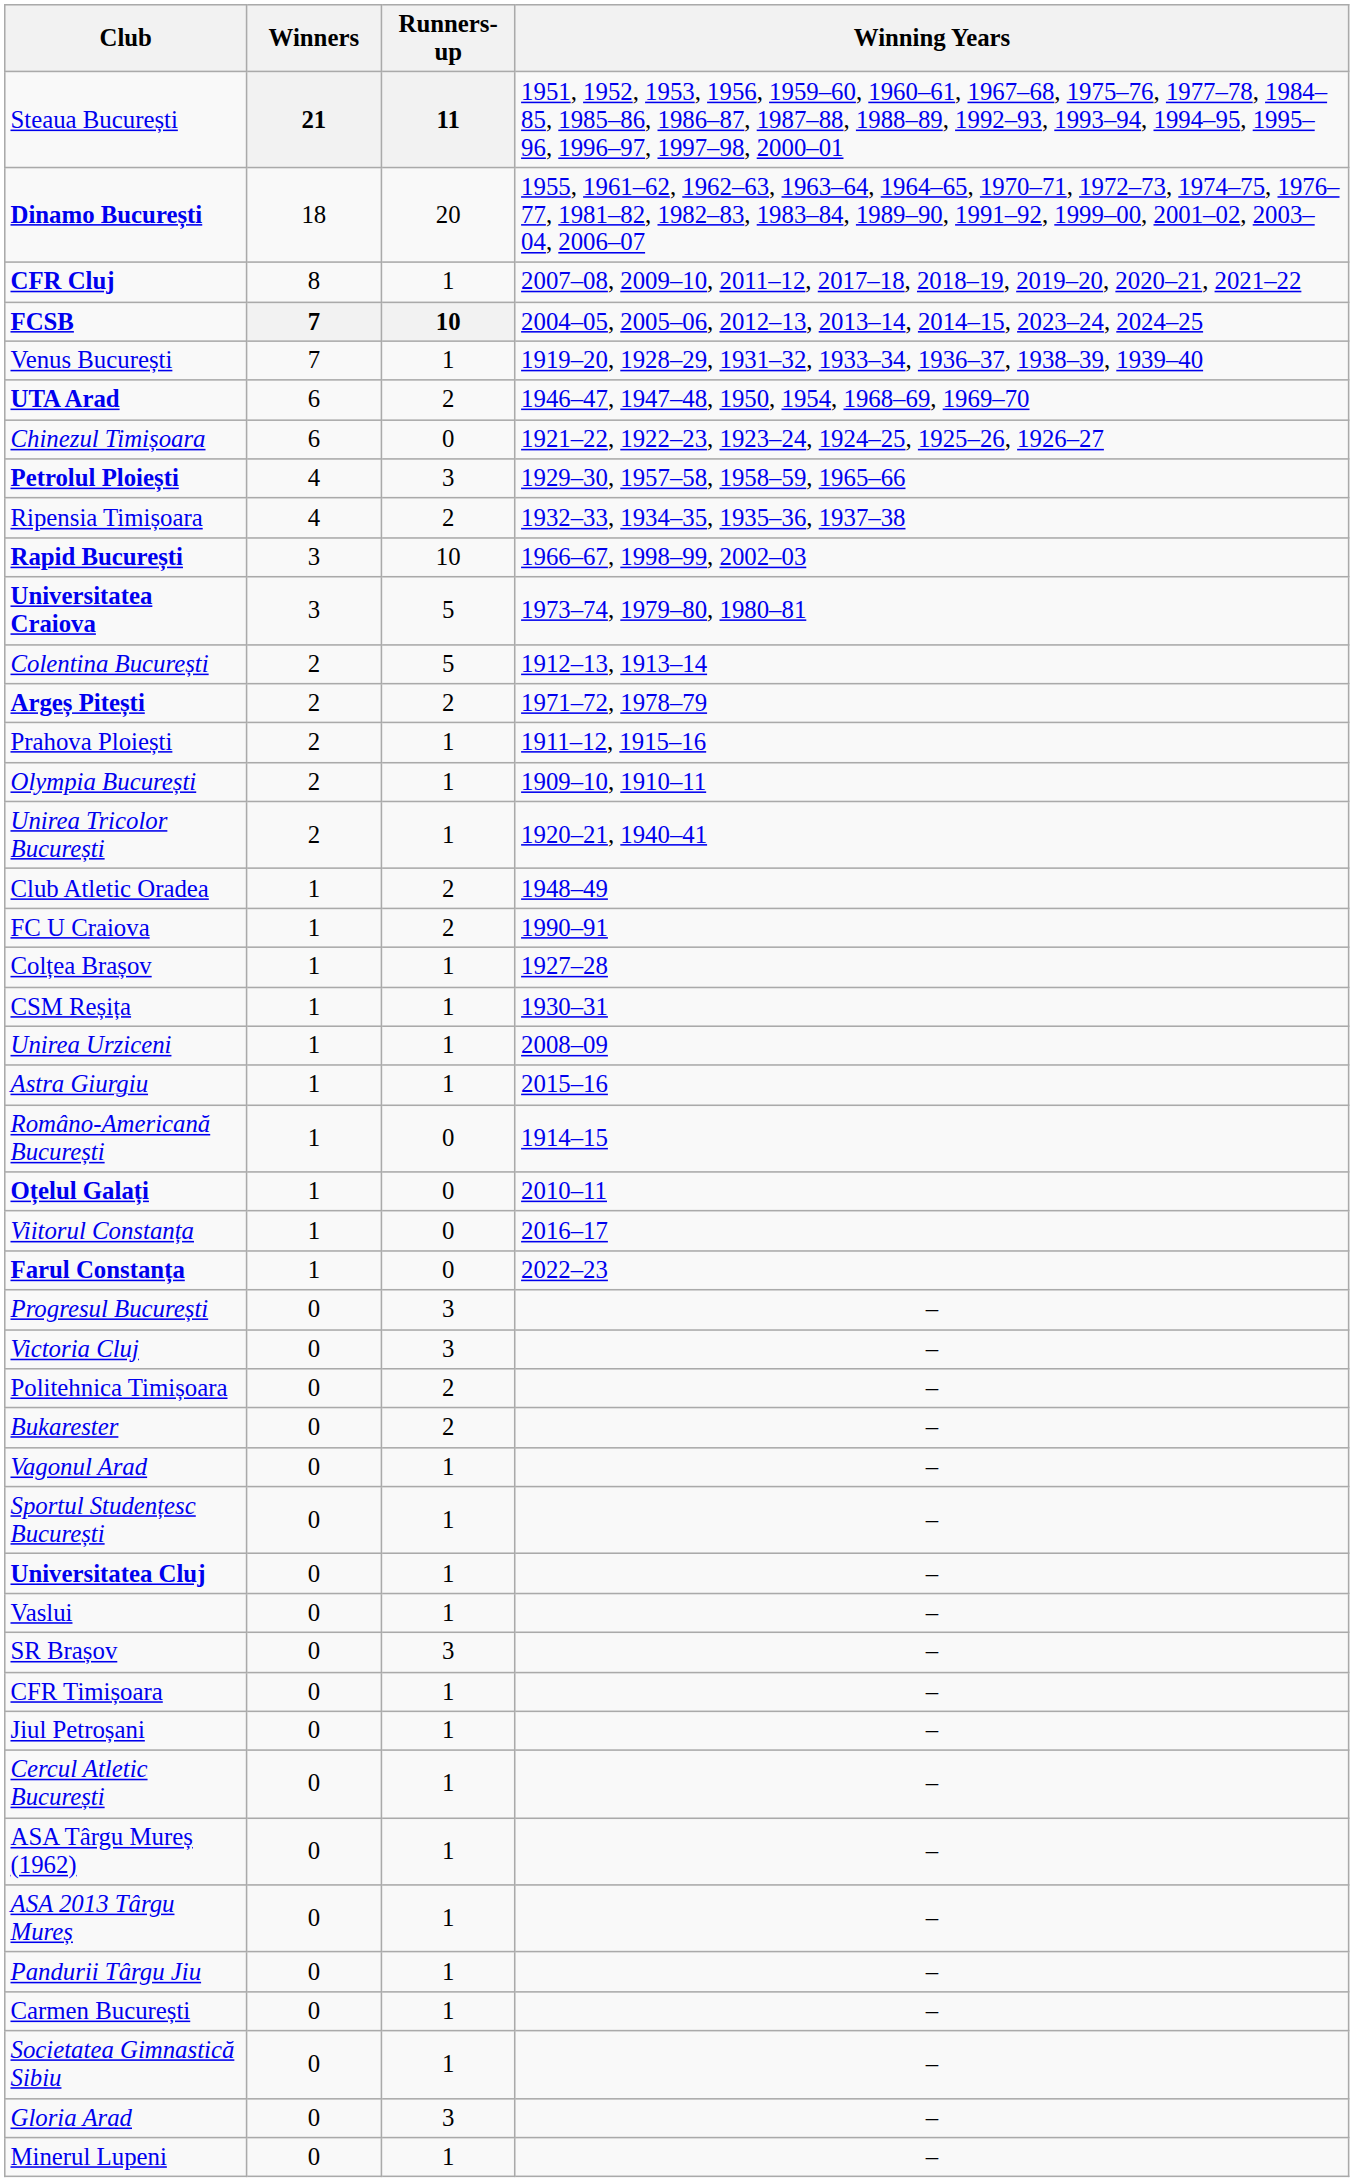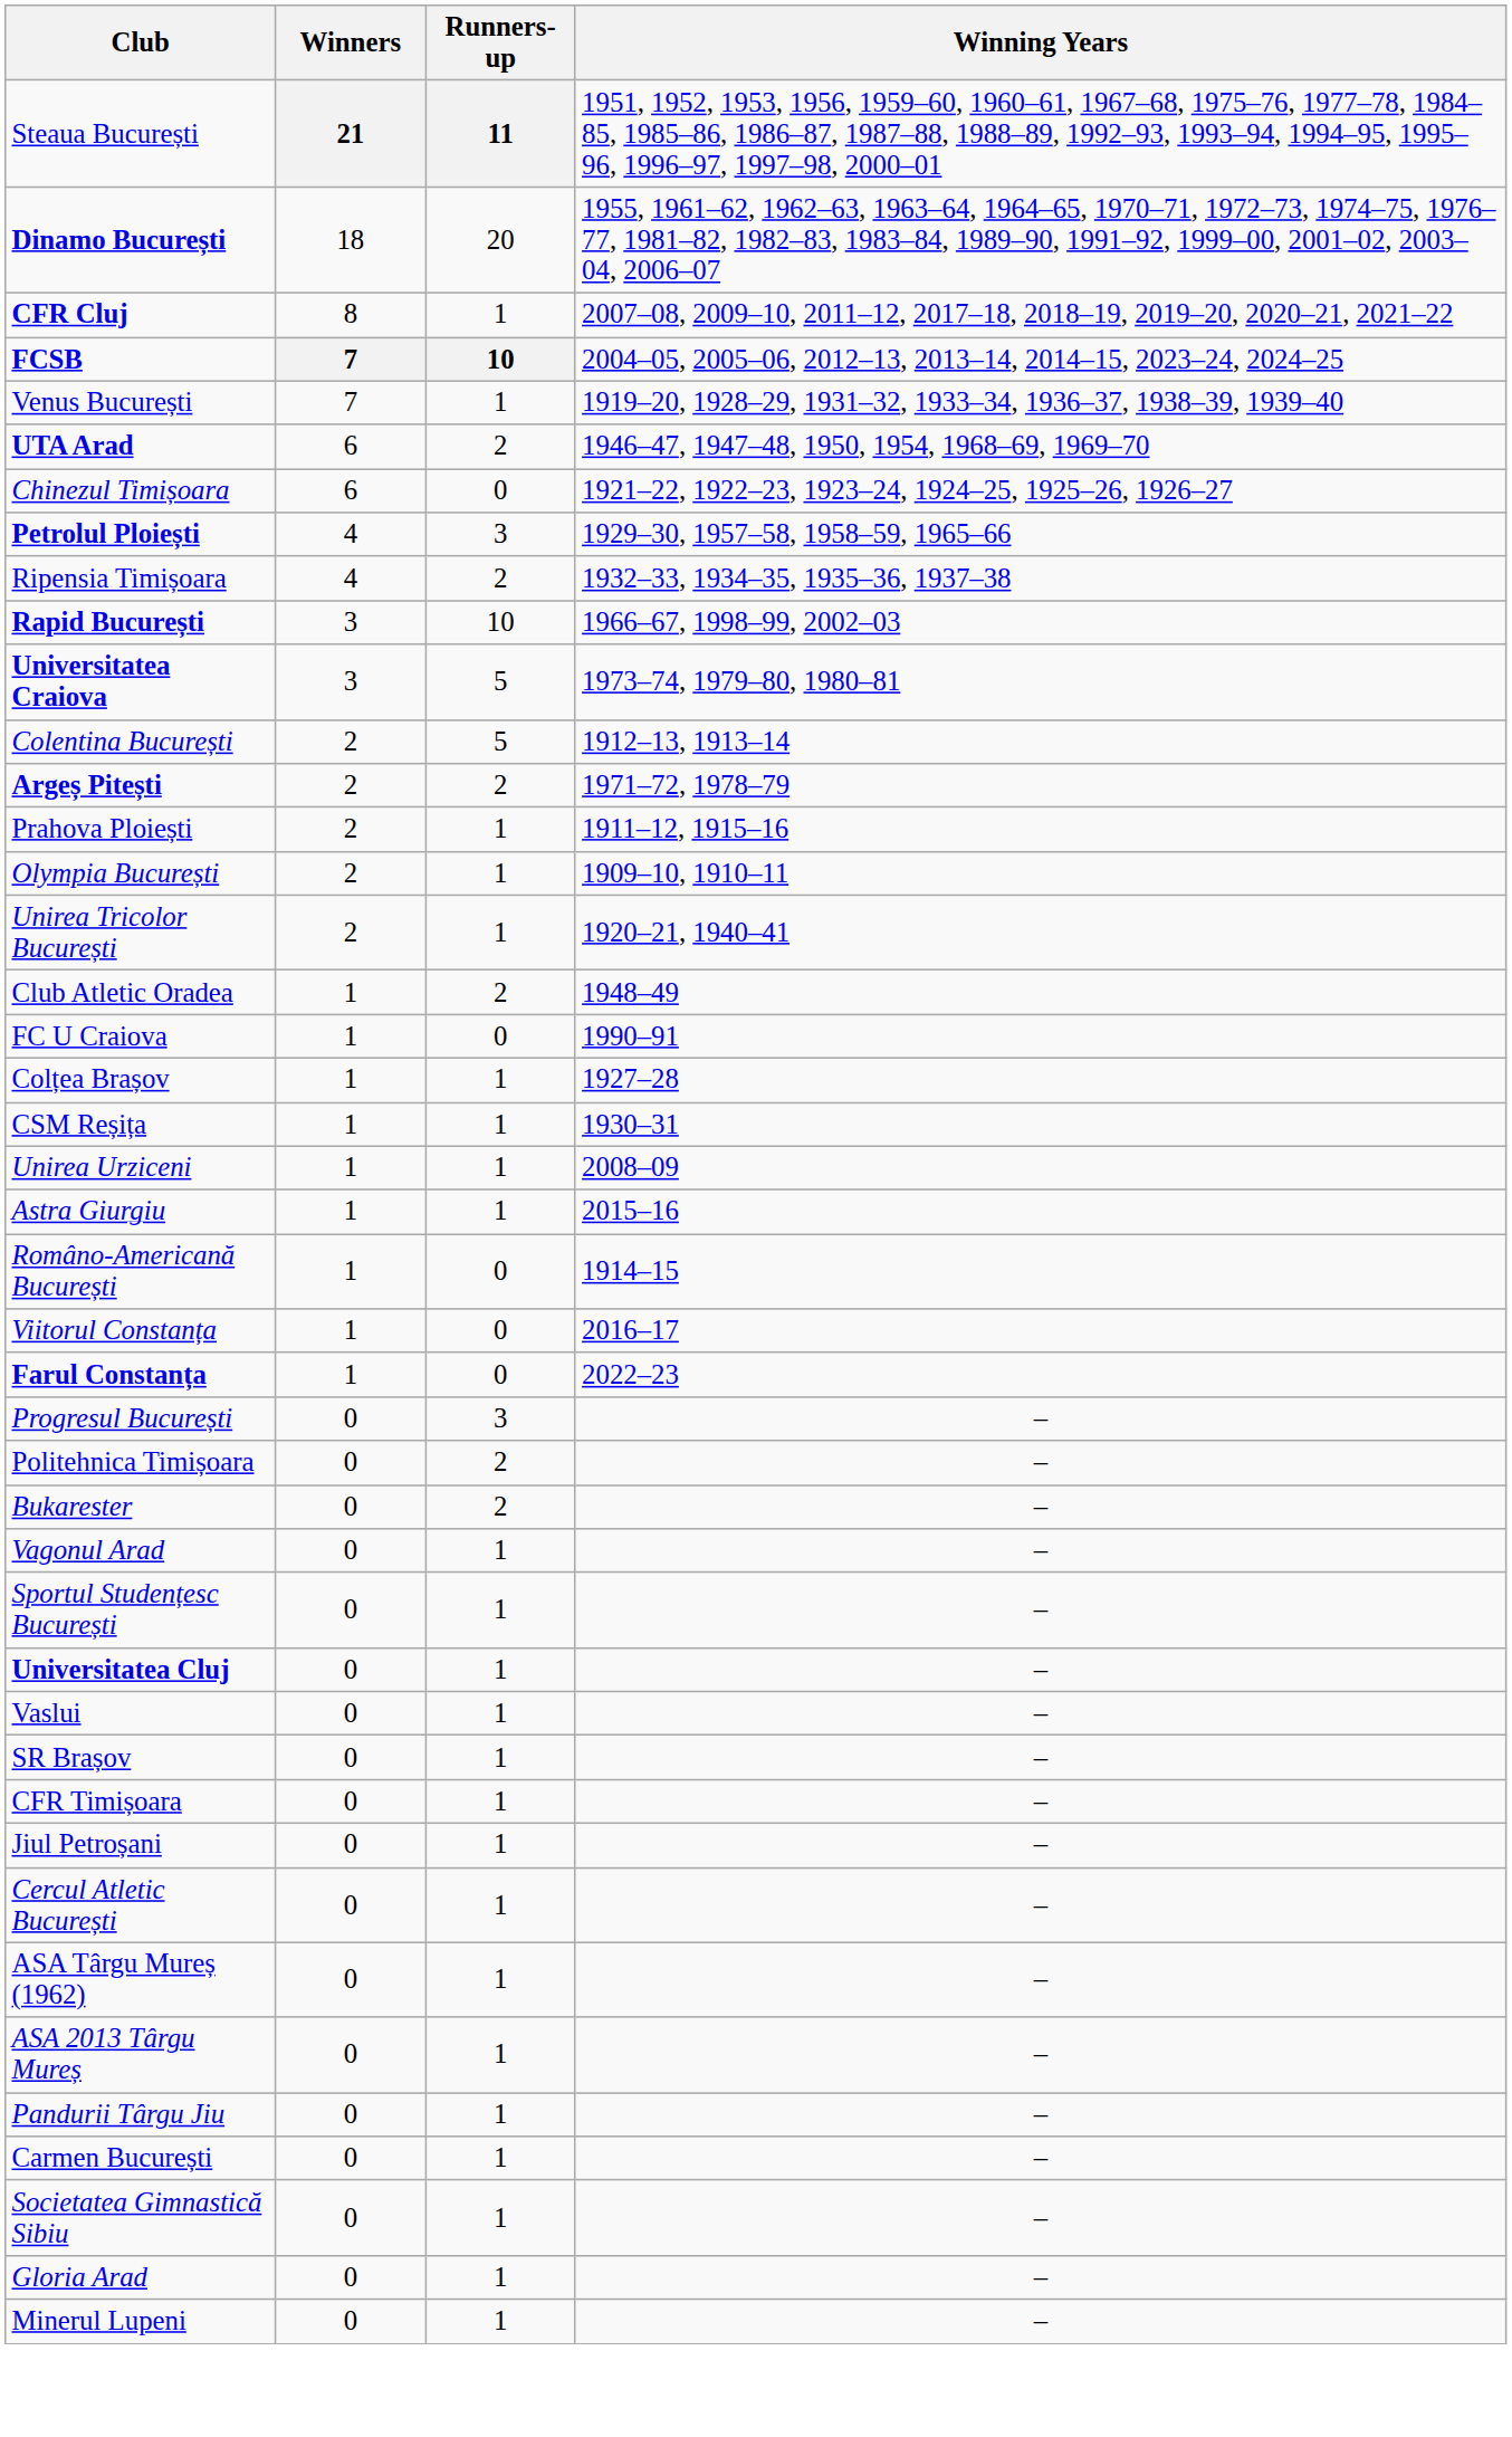FC U Craiova | Runners-up: 2 -> 0
- row: Oțelul Galați | 1 | 0 | 2010–11
- row: Victoria Cluj | 0 | 3 | –
SR Brașov | Runners-up: 3 -> 1
Gloria Arad | Runners-up: 3 -> 1
